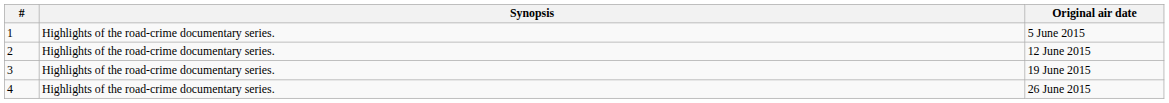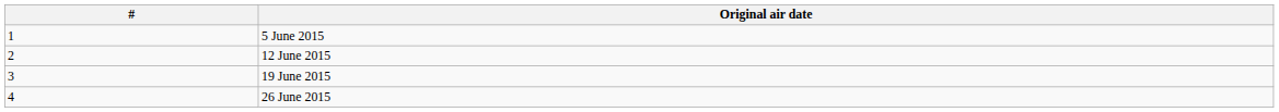- column: Synopsis | Highlights of the road-crime documentary series. | Highlights of the road-crime documentary series. | Highlights of the road-crime documentary series. | Highlights of the road-crime documentary series.
